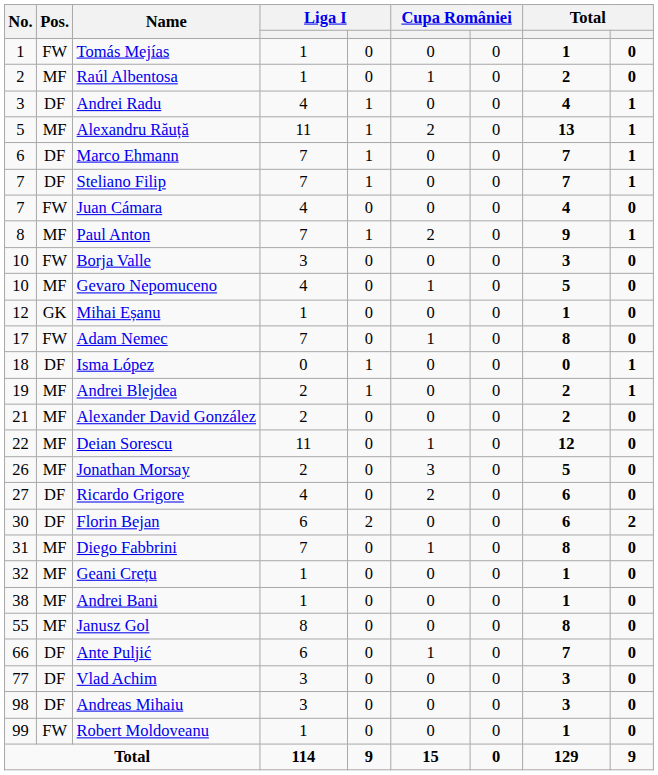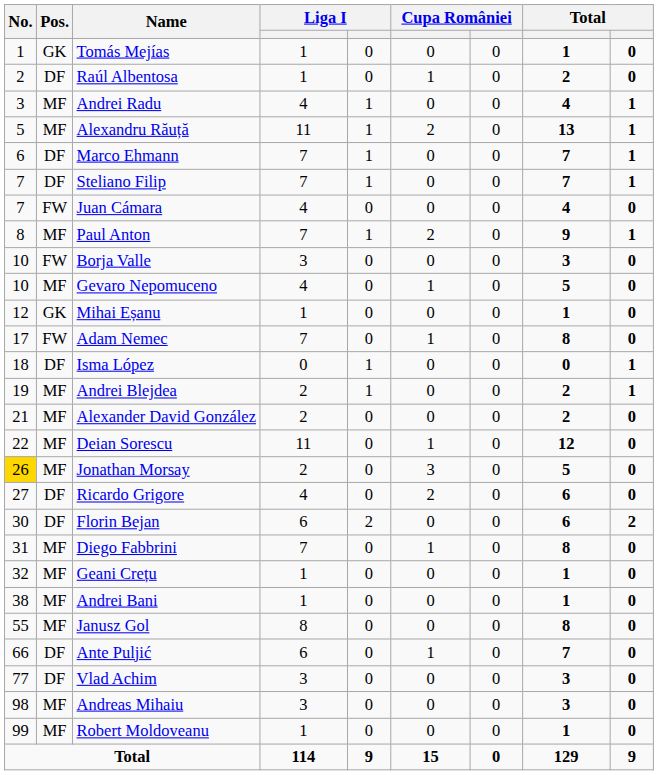Tomás Mejías | Pos.: FW -> GK
Raúl Albentosa | Pos.: MF -> DF
Andrei Radu | Pos.: DF -> MF
Jonathan Morsay | No.: no background -> gold background
Andreas Mihaiu | Pos.: DF -> MF
Robert Moldoveanu | Pos.: FW -> MF
